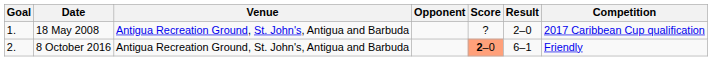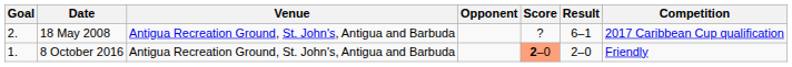18 May 2008 | Goal: 1. -> 2.
18 May 2008 | Result: 2–0 -> 6–1
8 October 2016 | Goal: 2. -> 1.
8 October 2016 | Result: 6–1 -> 2–0
